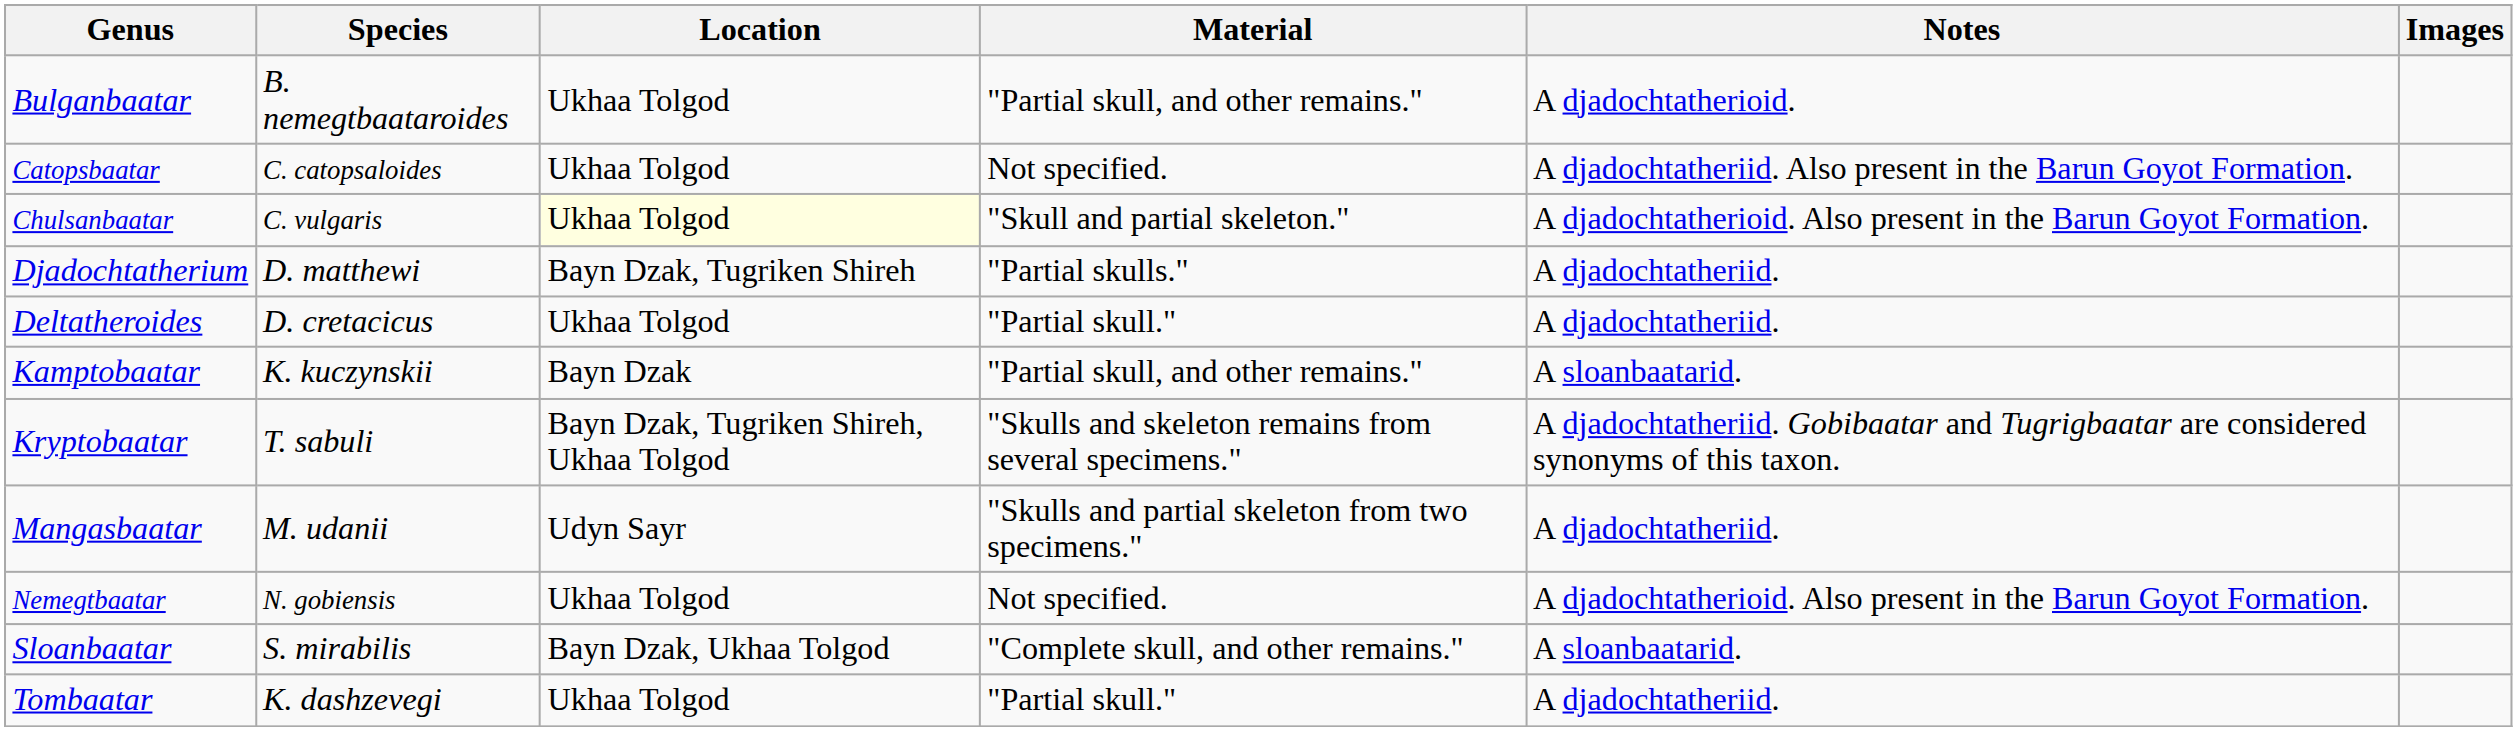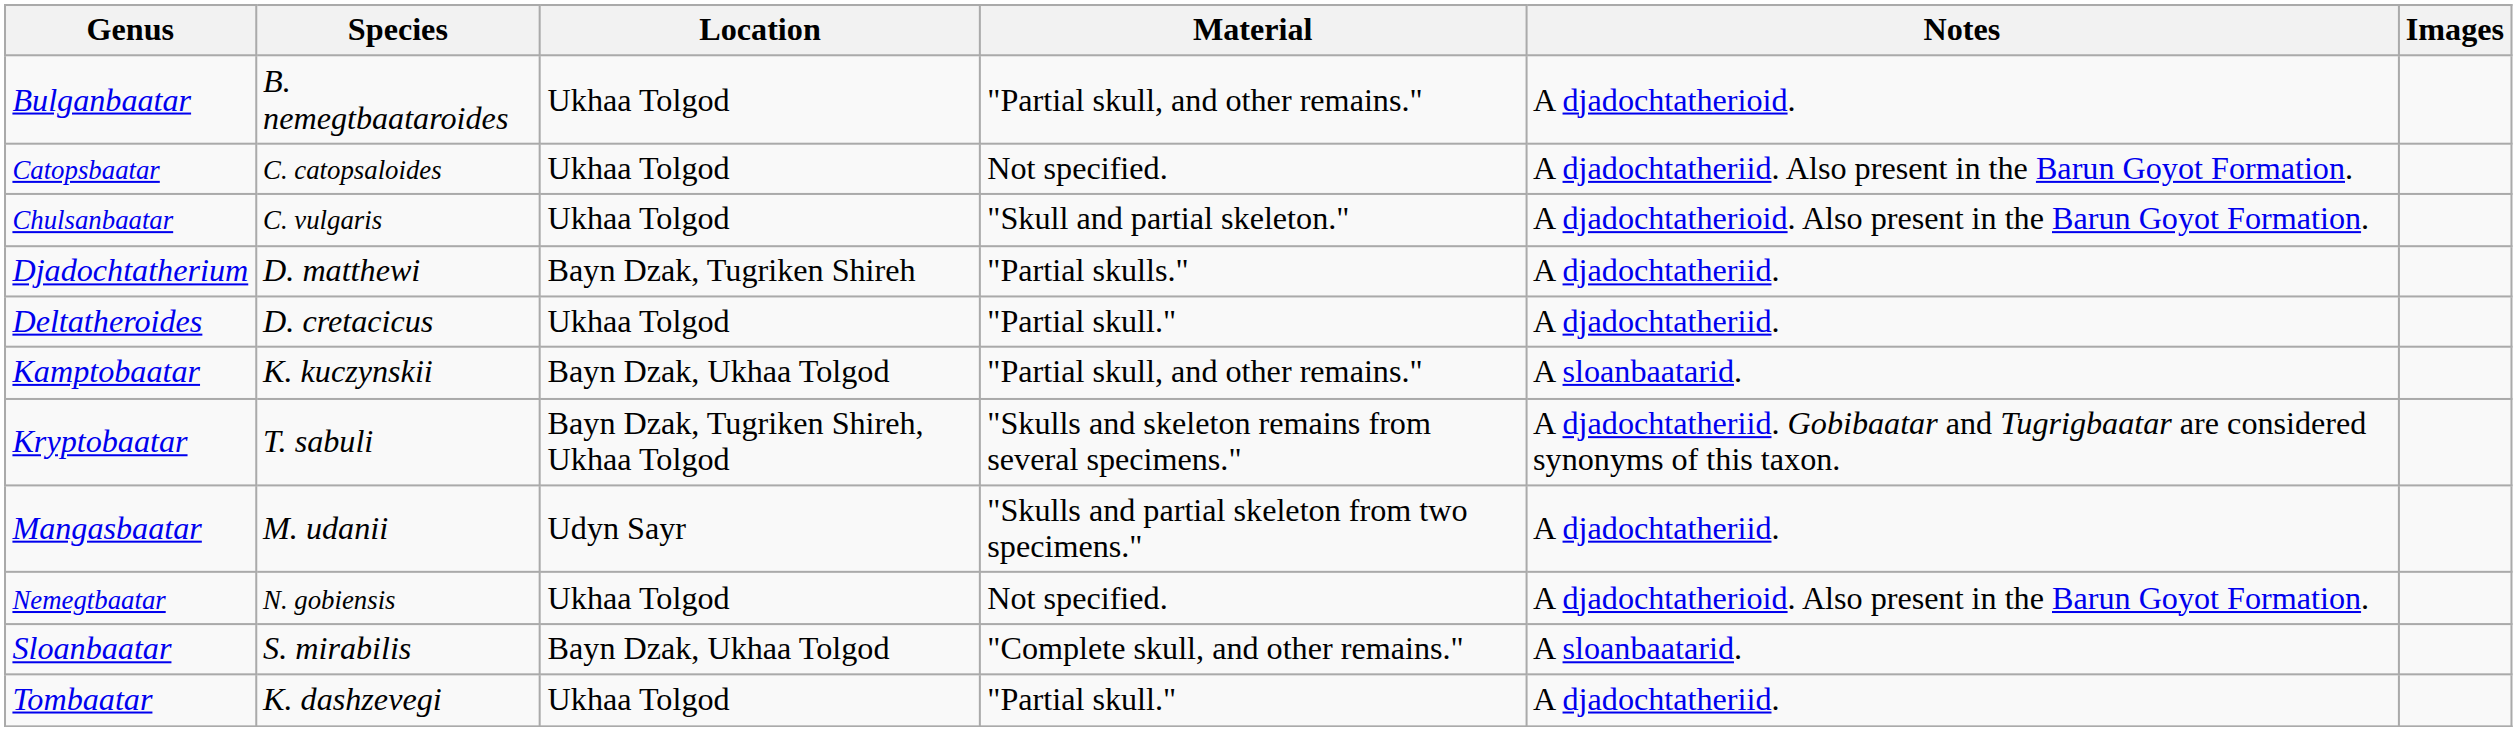Chulsanbaatar | Location: lightyellow background -> no background
Kamptobaatar | Location: Bayn Dzak -> Bayn Dzak, Ukhaa Tolgod
